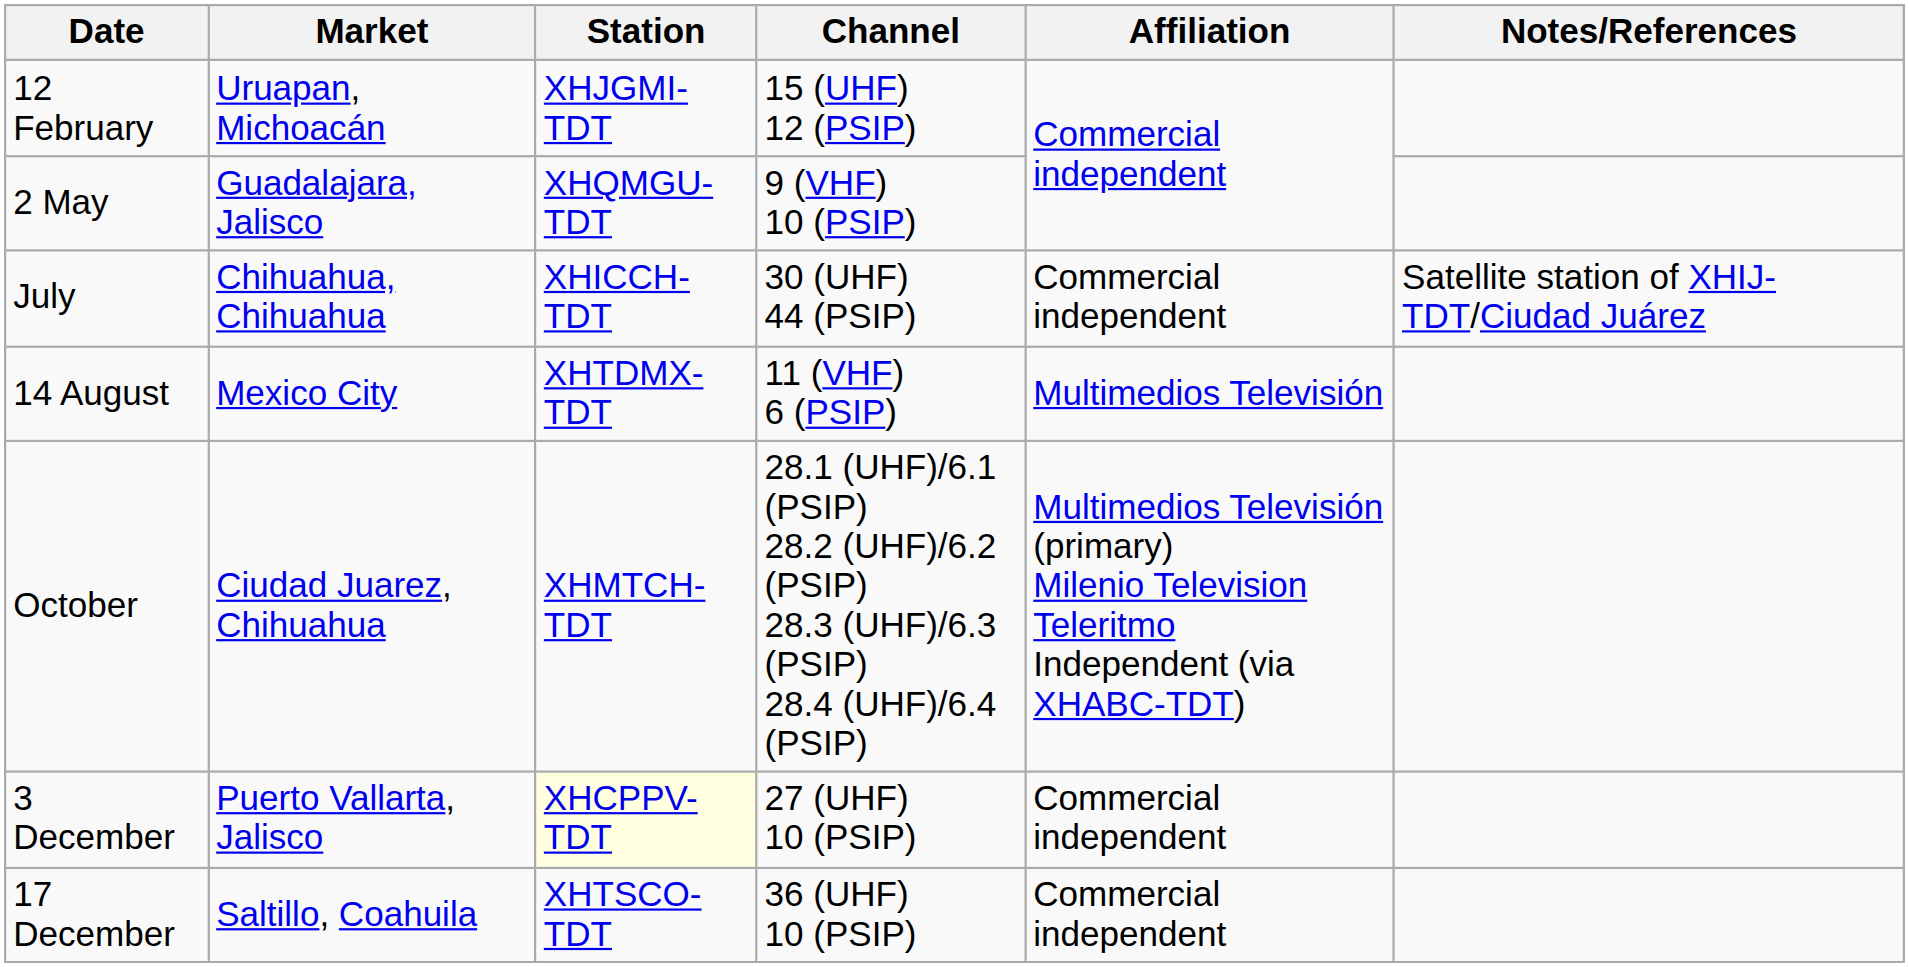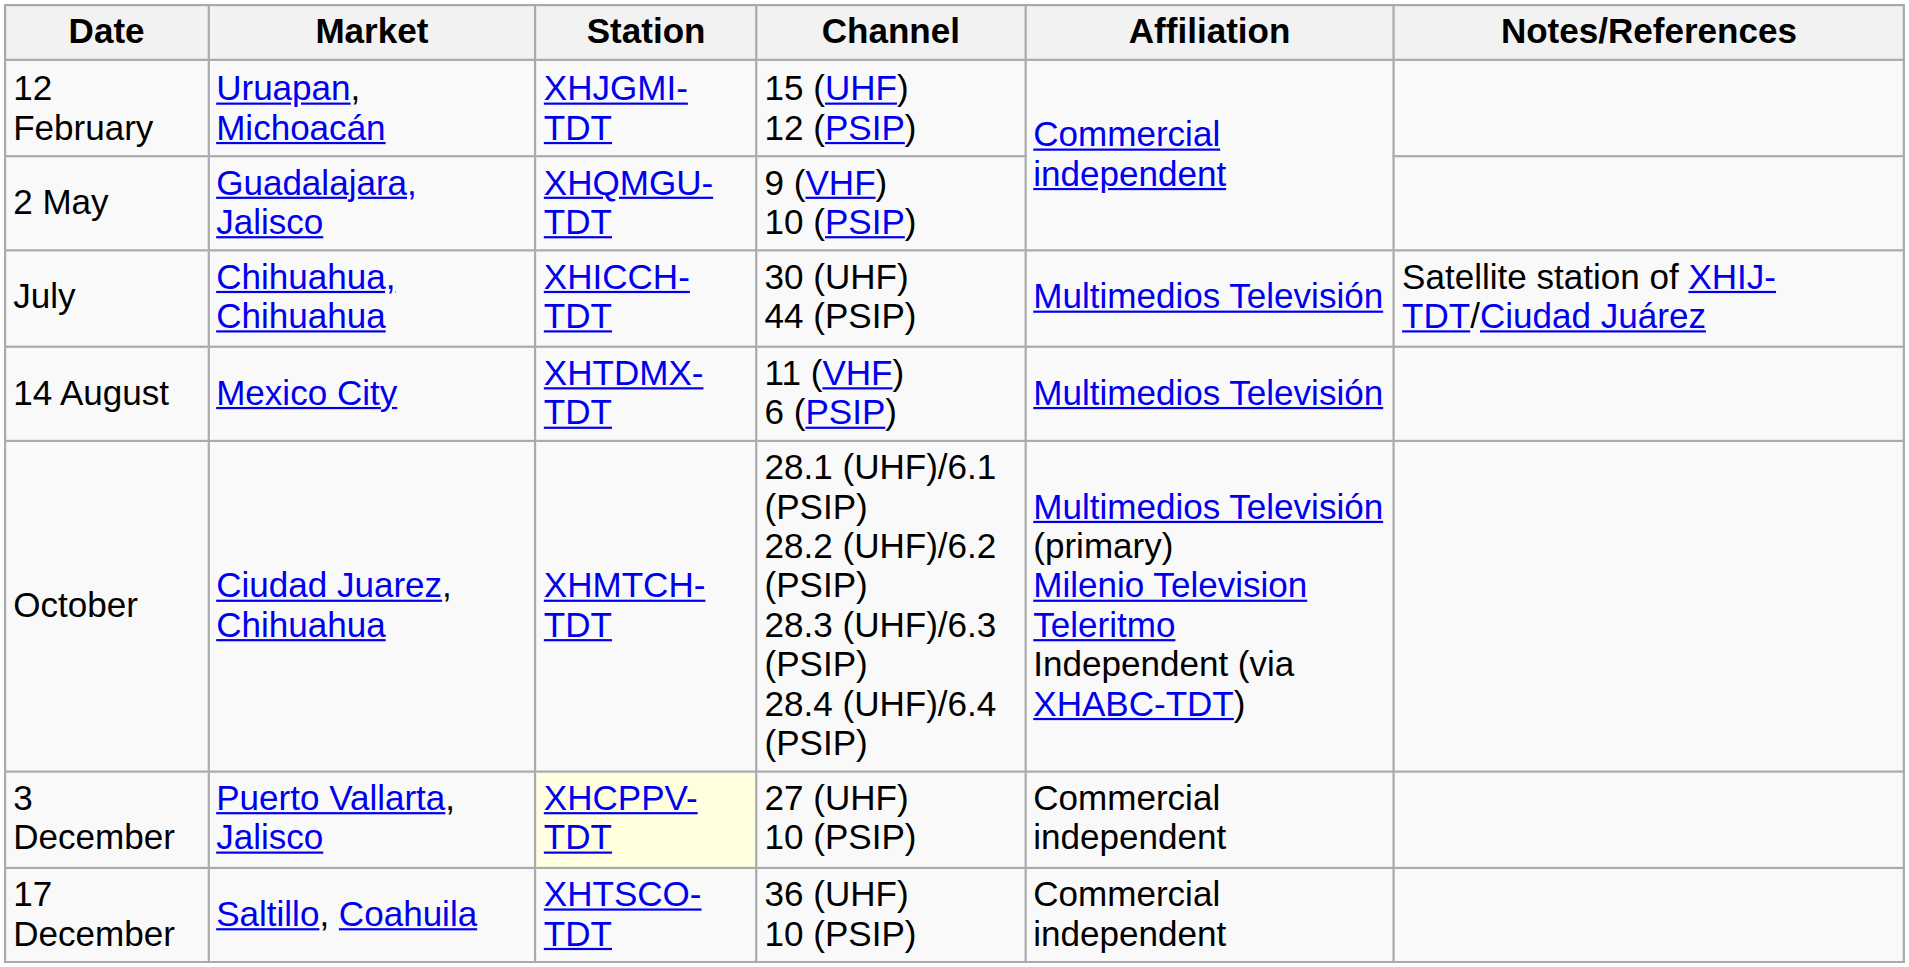July | Affiliation: Commercial independent -> Multimedios Televisión
